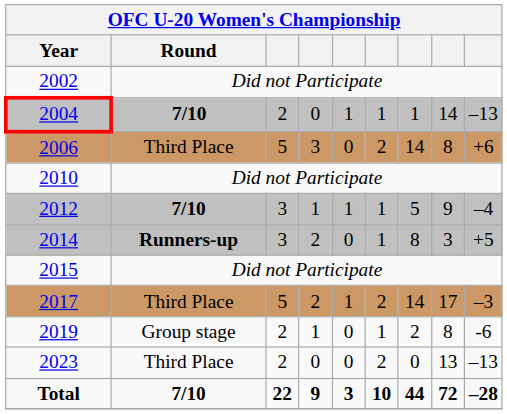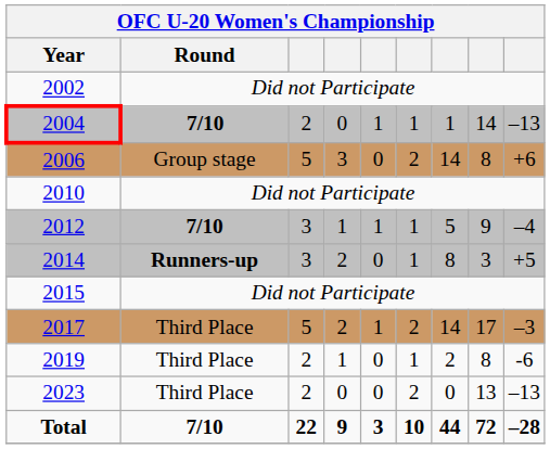2006 | Round: Third Place -> Group stage
2019 | Round: Group stage -> Third Place
